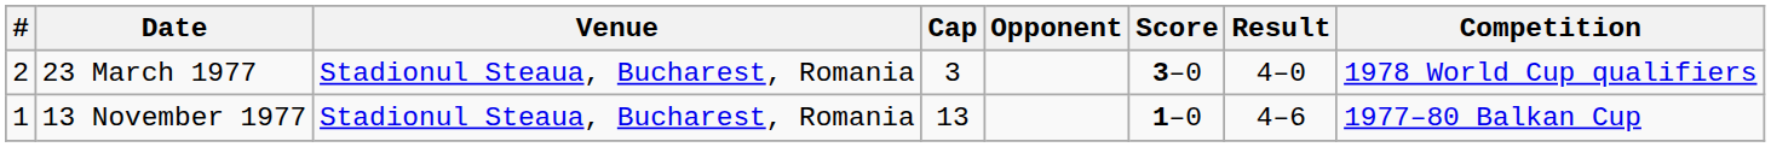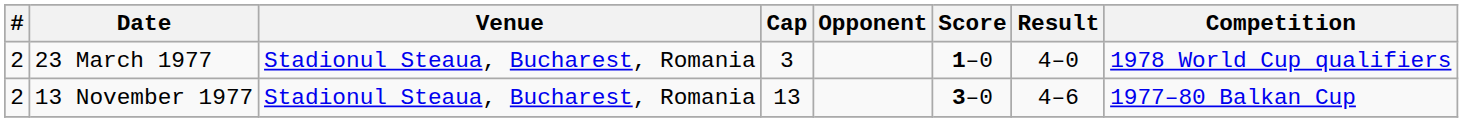23 March 1977 | Score: 3–0 -> 1–0
13 November 1977 | #: 1 -> 2
13 November 1977 | Score: 1–0 -> 3–0
